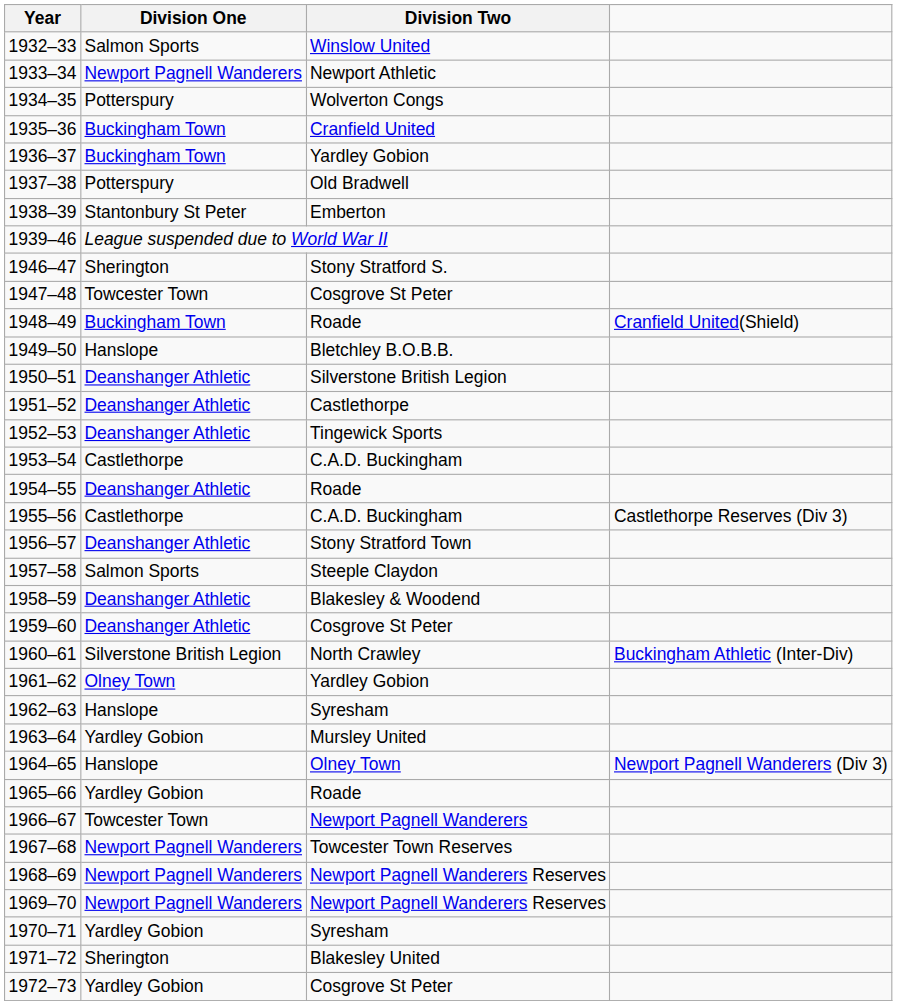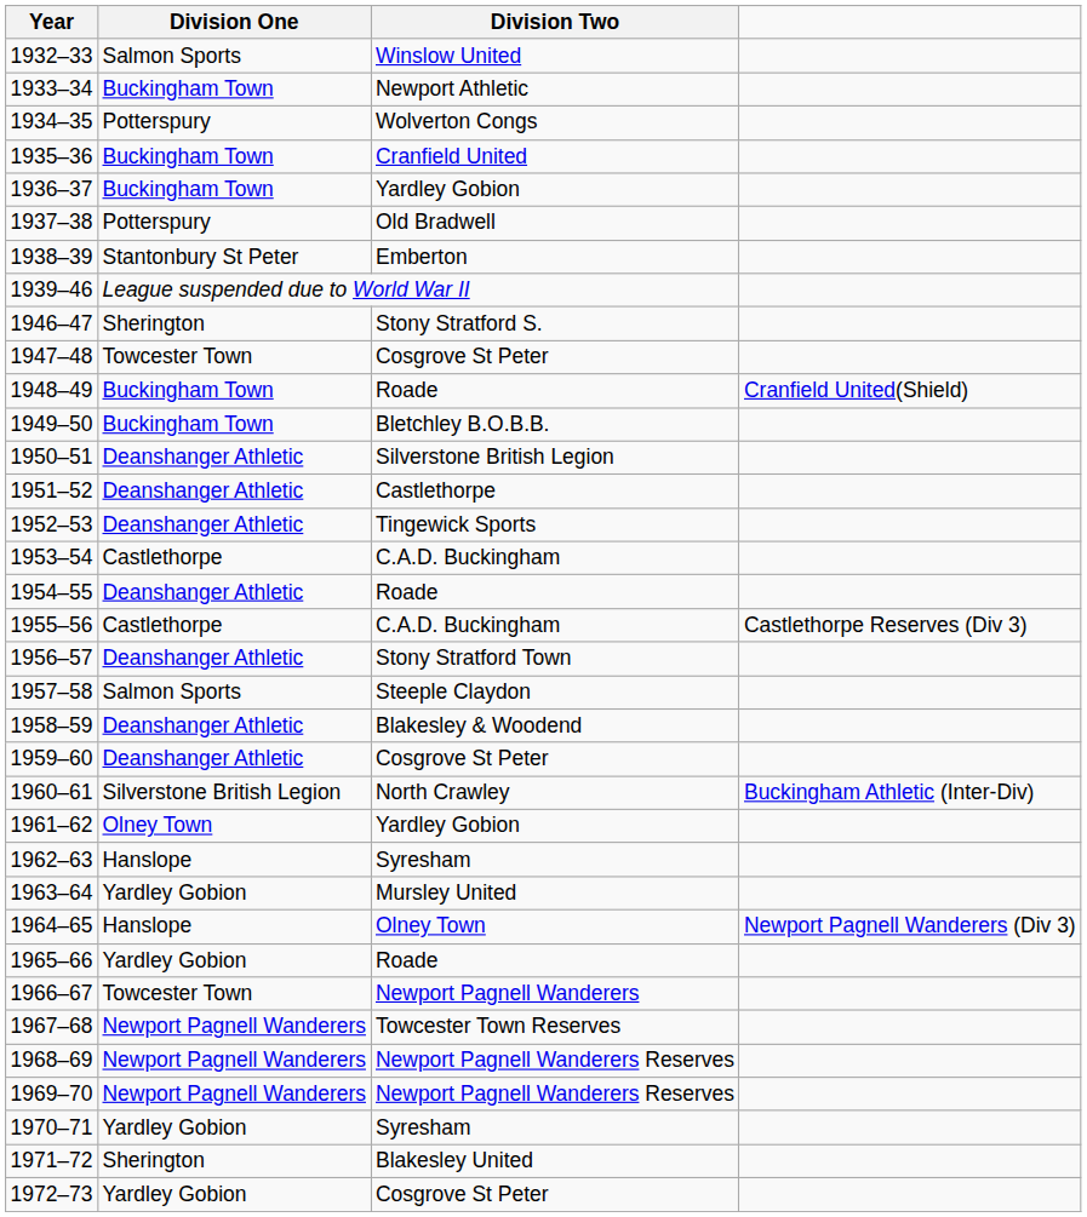1933–34 | Division One: Newport Pagnell Wanderers -> Buckingham Town
1949–50 | Division One: Hanslope -> Buckingham Town
